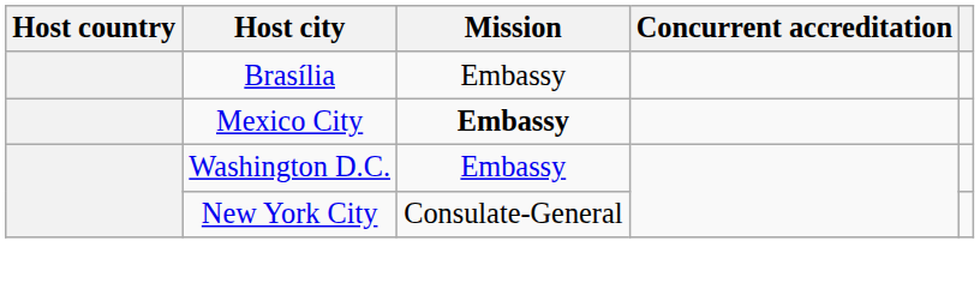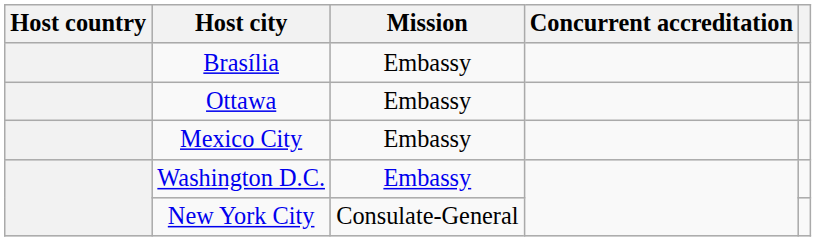+ row: Ottawa | Embassy
Mexico City | Mission: bold -> normal
